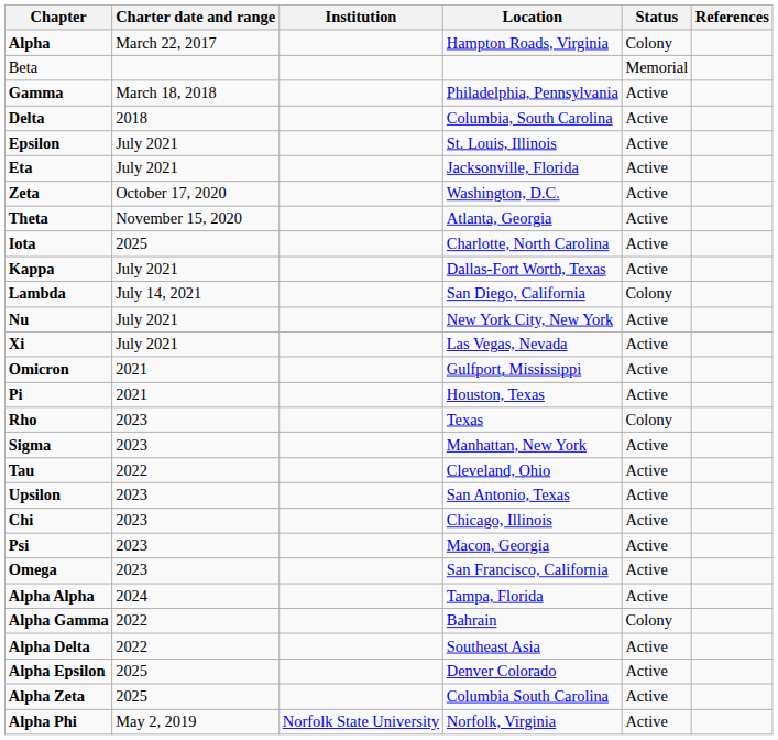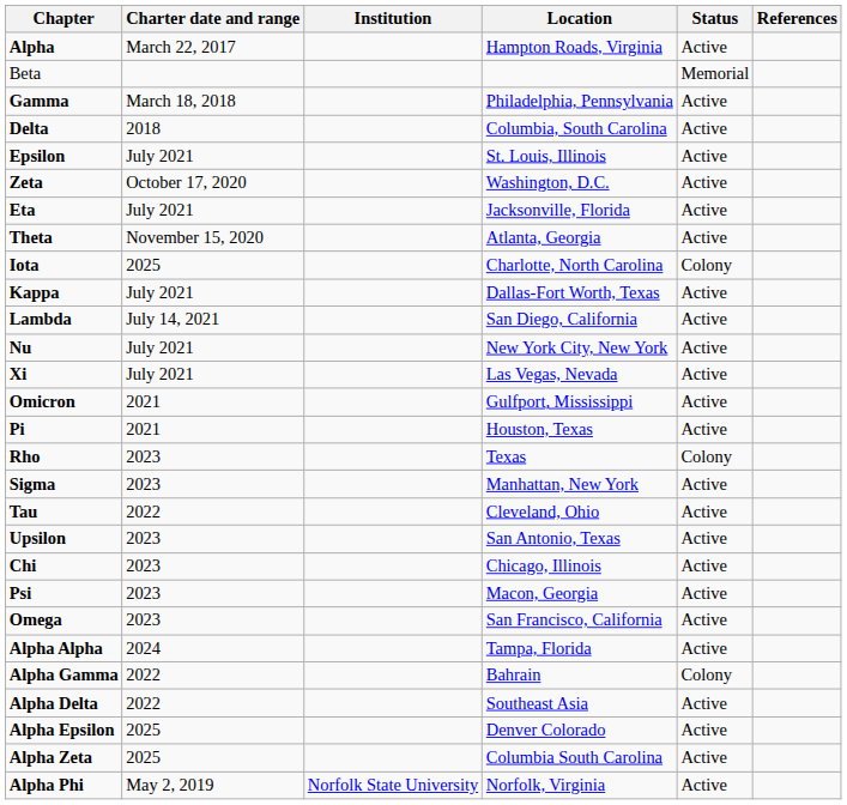Alpha | Status: Colony -> Active
rows swapped: Zeta <-> Eta
Iota | Status: Active -> Colony
Lambda | Status: Colony -> Active
